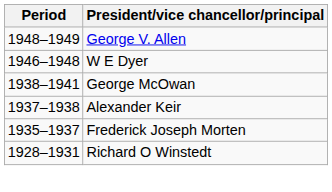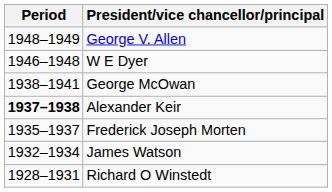Alexander Keir | Period: normal -> bold
+ row: 1932–1934 | James Watson
